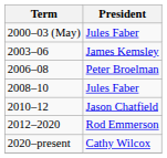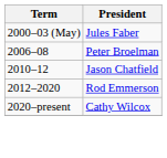- row: 2003–06 | James Kemsley
- row: 2008–10 | Jules Faber
